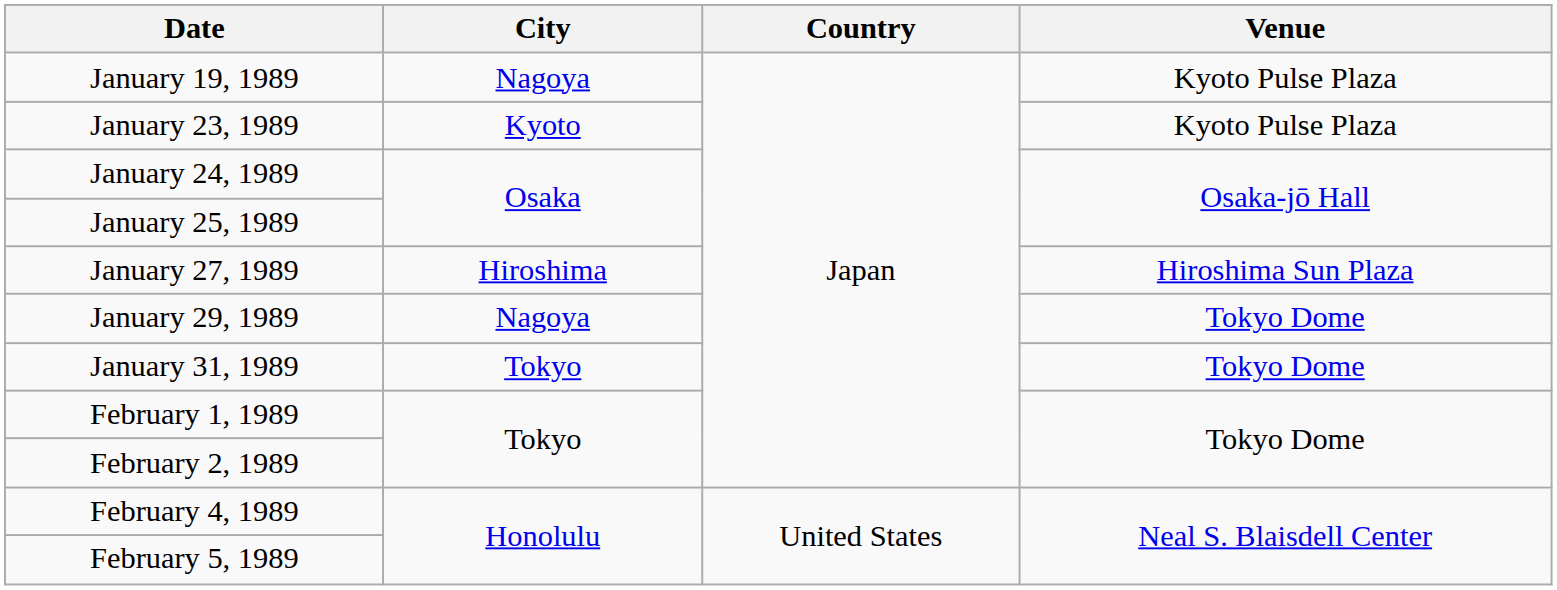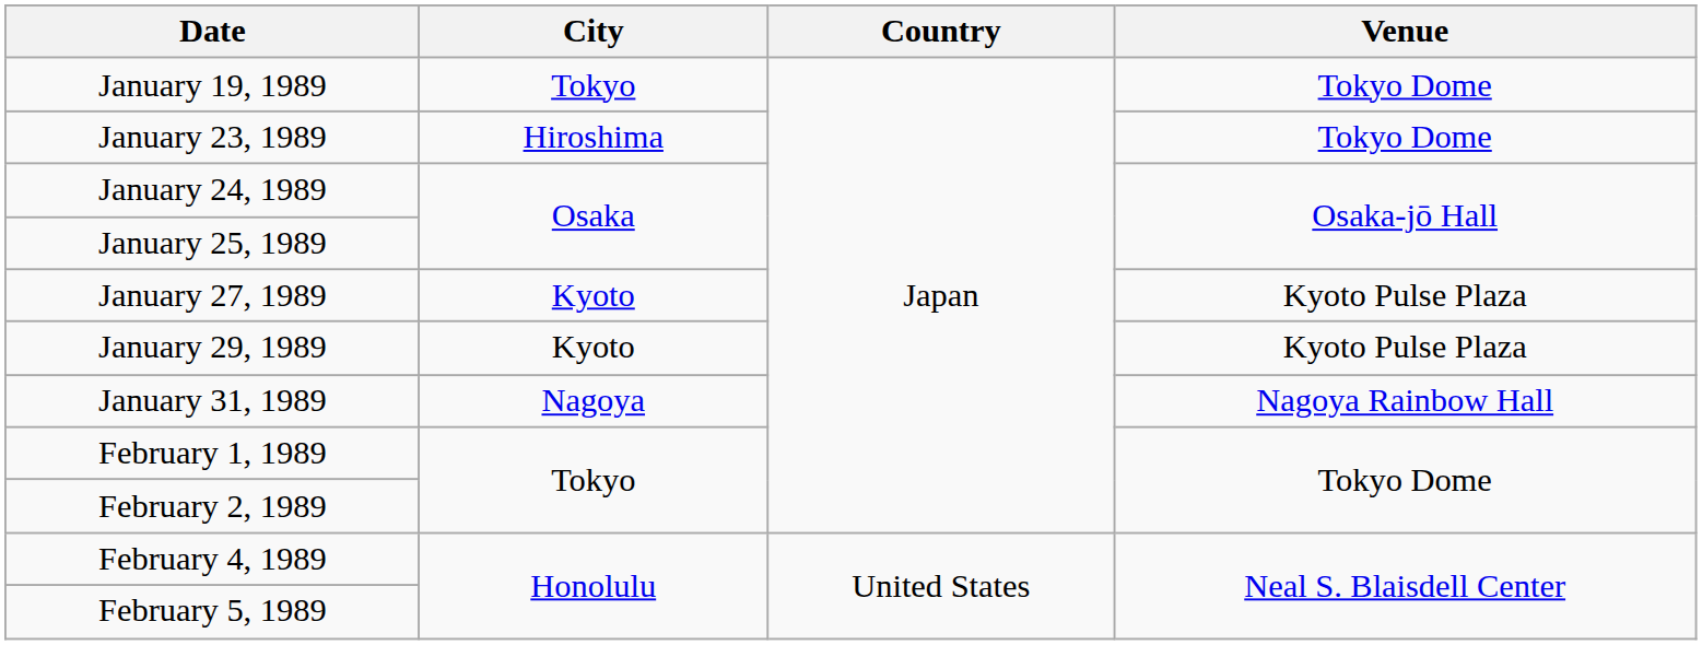January 19, 1989 | City: Nagoya -> Tokyo
January 19, 1989 | Venue: Kyoto Pulse Plaza -> Tokyo Dome
January 23, 1989 | City: Kyoto -> Hiroshima
January 23, 1989 | Venue: Kyoto Pulse Plaza -> Tokyo Dome
January 27, 1989 | City: Hiroshima -> Kyoto
January 27, 1989 | Venue: Hiroshima Sun Plaza -> Kyoto Pulse Plaza
January 29, 1989 | City: Nagoya -> Kyoto
January 29, 1989 | Venue: Tokyo Dome -> Kyoto Pulse Plaza
January 31, 1989 | City: Tokyo -> Nagoya
January 31, 1989 | Venue: Tokyo Dome -> Nagoya Rainbow Hall
